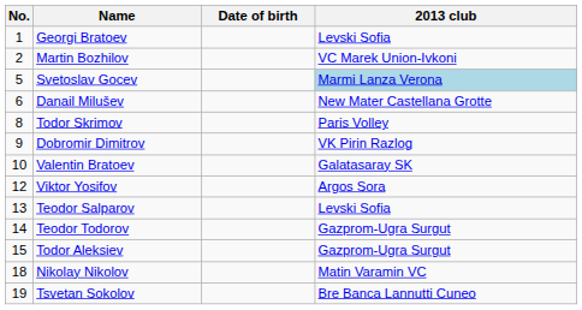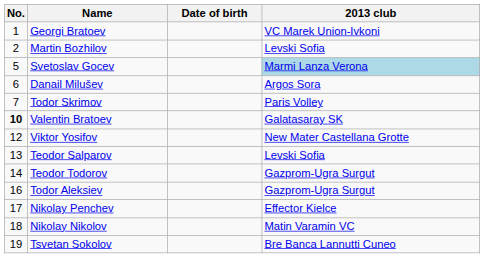Georgi Bratoev | 2013 club: Levski Sofia -> VC Marek Union-Ivkoni
Martin Bozhilov | 2013 club: VC Marek Union-Ivkoni -> Levski Sofia
Danail Milušev | 2013 club: New Mater Castellana Grotte -> Argos Sora
Todor Skrimov | No.: 8 -> 7
- row: 9 | Dobromir Dimitrov | VK Pirin Razlog
Valentin Bratoev | No.: normal -> bold
Viktor Yosifov | 2013 club: Argos Sora -> New Mater Castellana Grotte
Todor Aleksiev | No.: 15 -> 16
+ row: 17 | Nikolay Penchev | Effector Kielce
